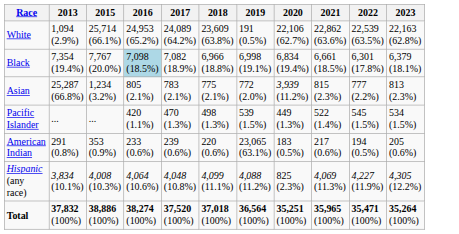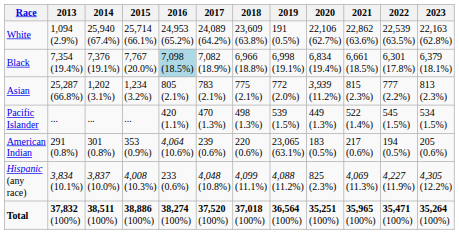+ column: 2014 | 25,940 (67.4%) | 7,376 (19.1%) | 1,202 (3.1%) | ... | 301 (0.8%) | 3,837 (10.0%) | 38,511 (100%)
American Indian | 2016: 233 (0.6%) -> 4,064 (10.6%)
Hispanic (any race) | 2016: 4,064 (10.6%) -> 233 (0.6%)
